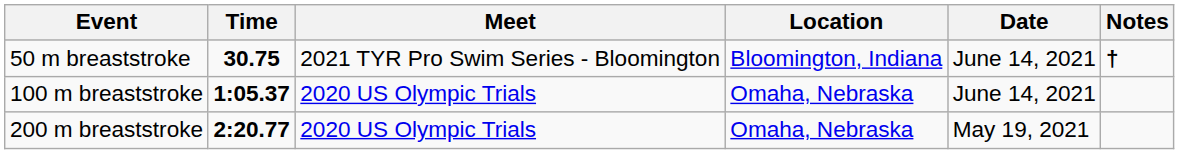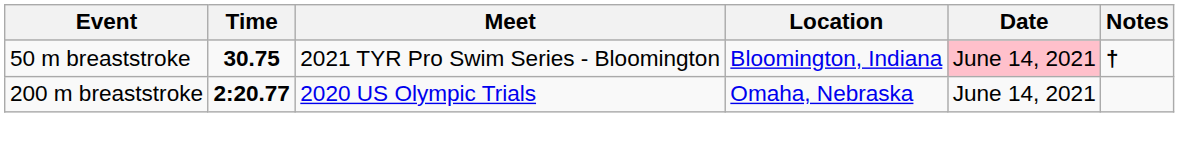50 m breaststroke | Date: no background -> pink background
- row: 100 m breaststroke | 1:05.37 | 2020 US Olympic Trials | Omaha, Nebraska | June 14, 2021
200 m breaststroke | Date: May 19, 2021 -> June 14, 2021
